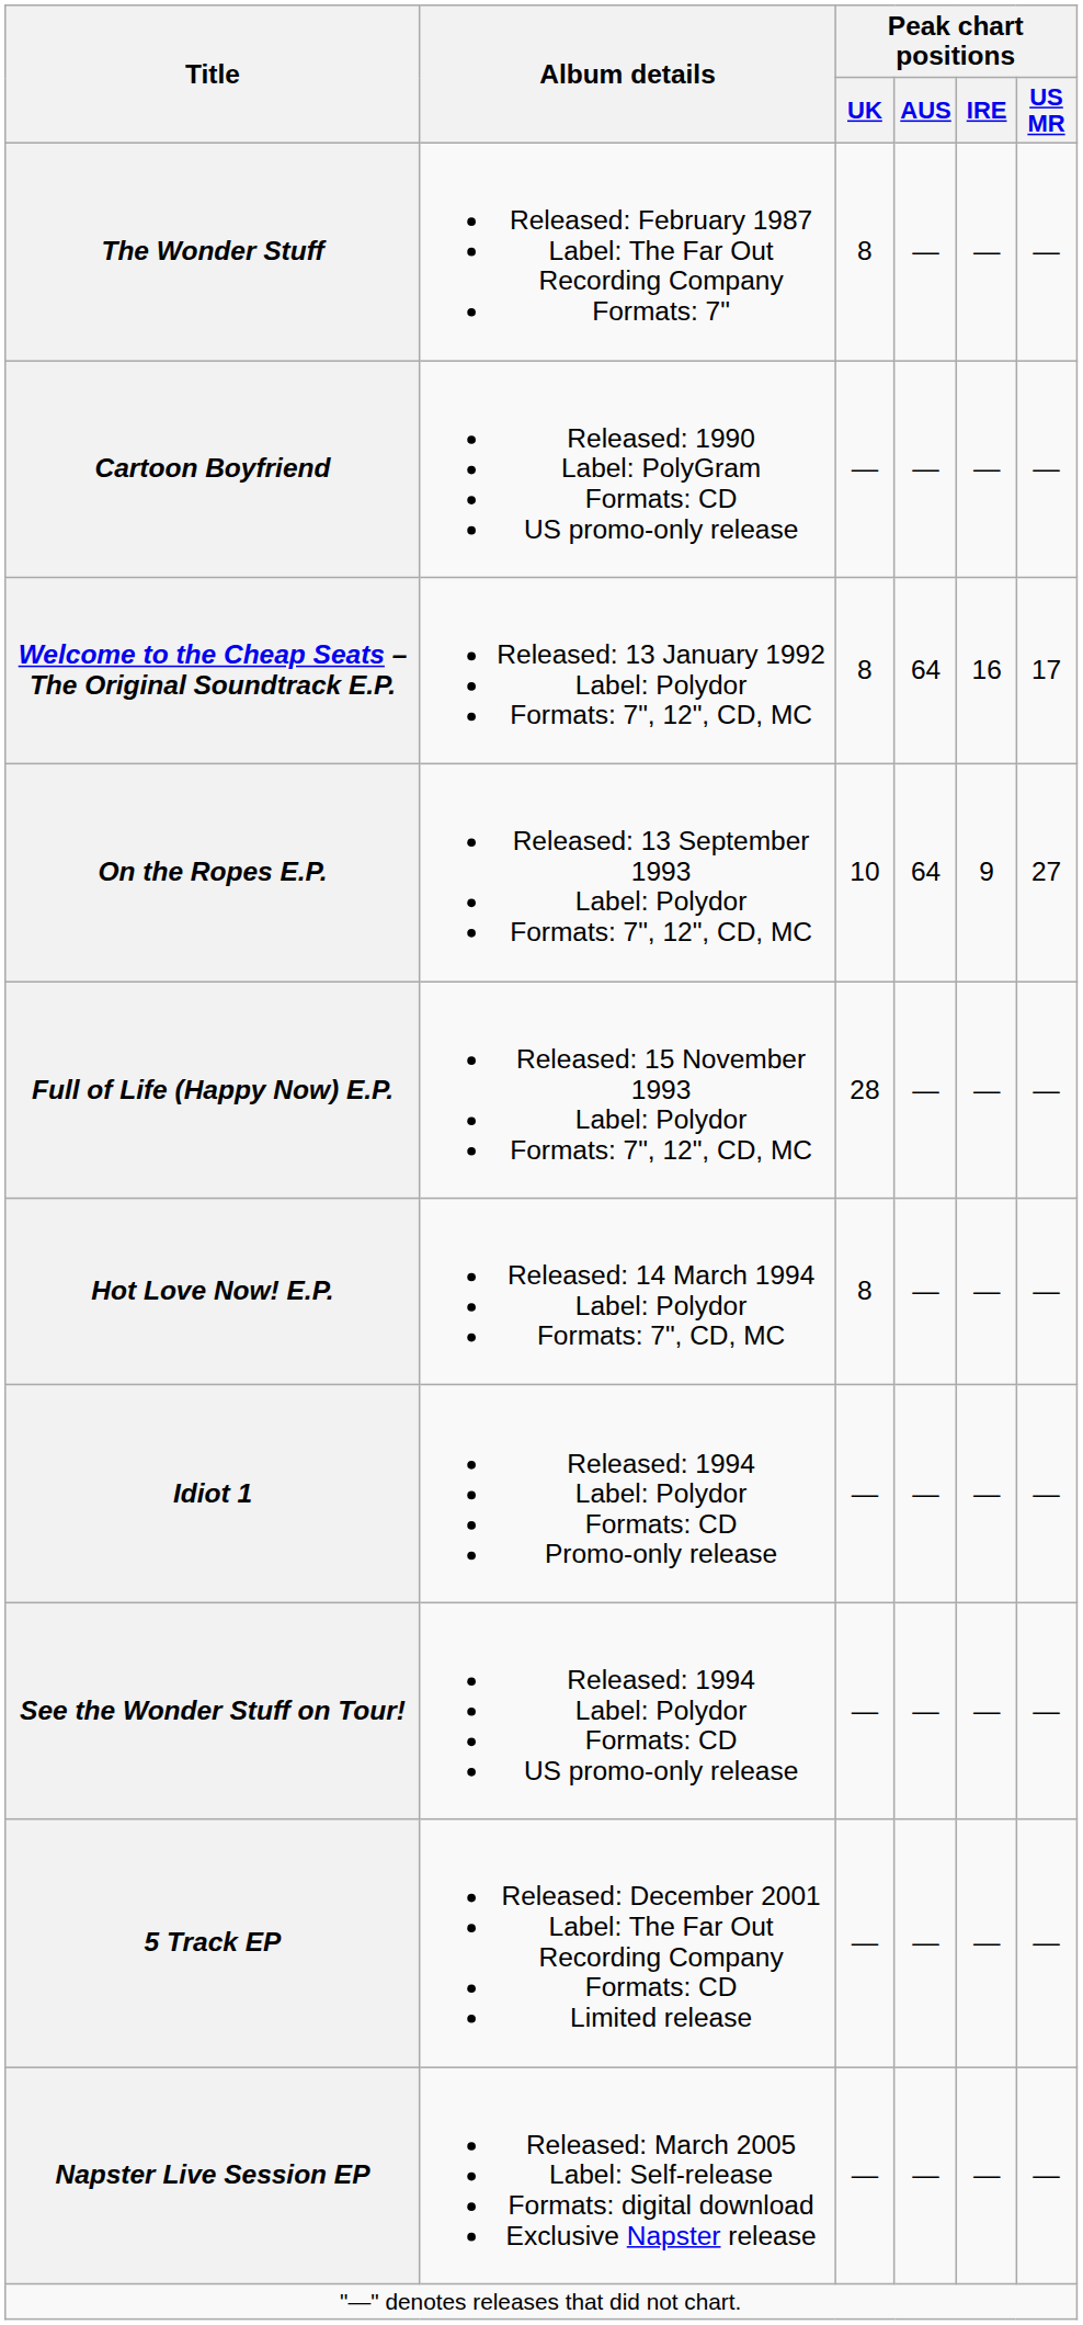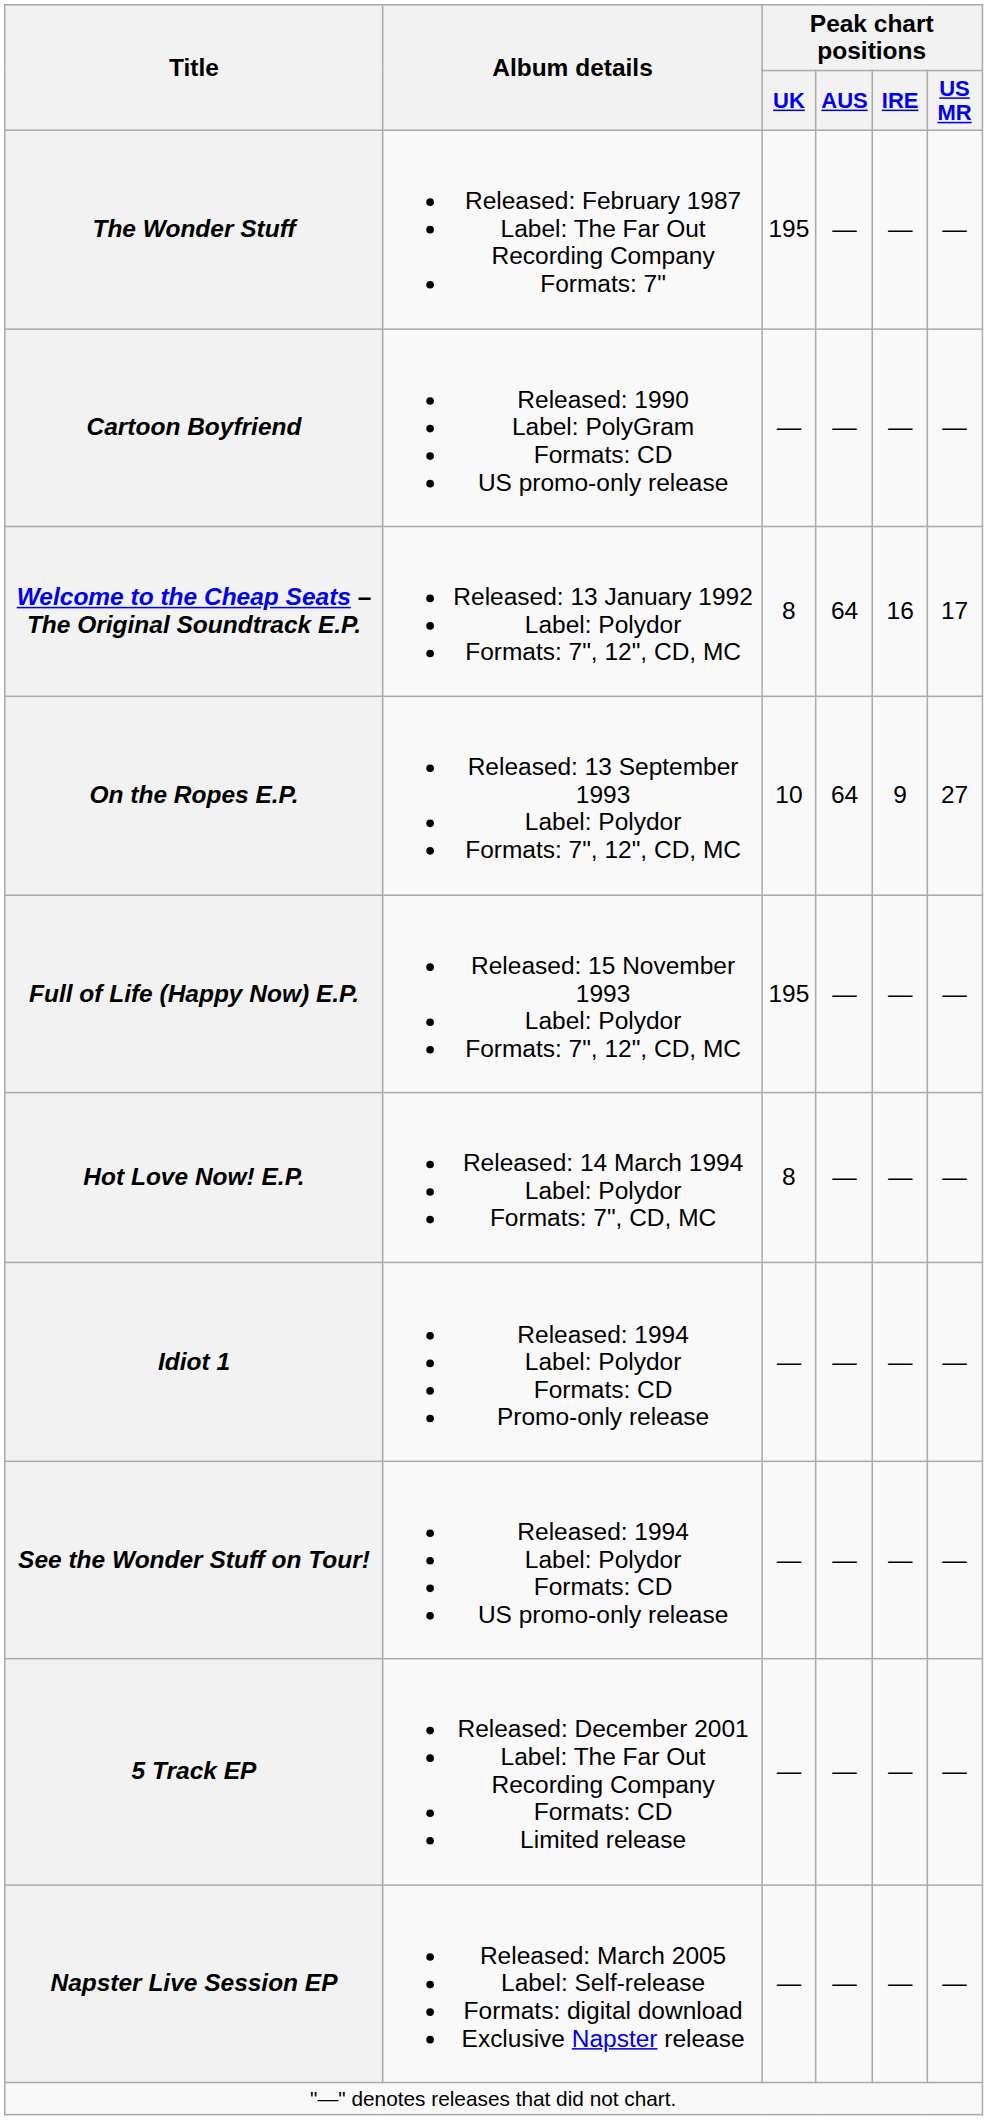The Wonder Stuff | Peak chart positions / UK: 8 -> 195
Full of Life (Happy Now) E.P. | Peak chart positions / UK: 28 -> 195
